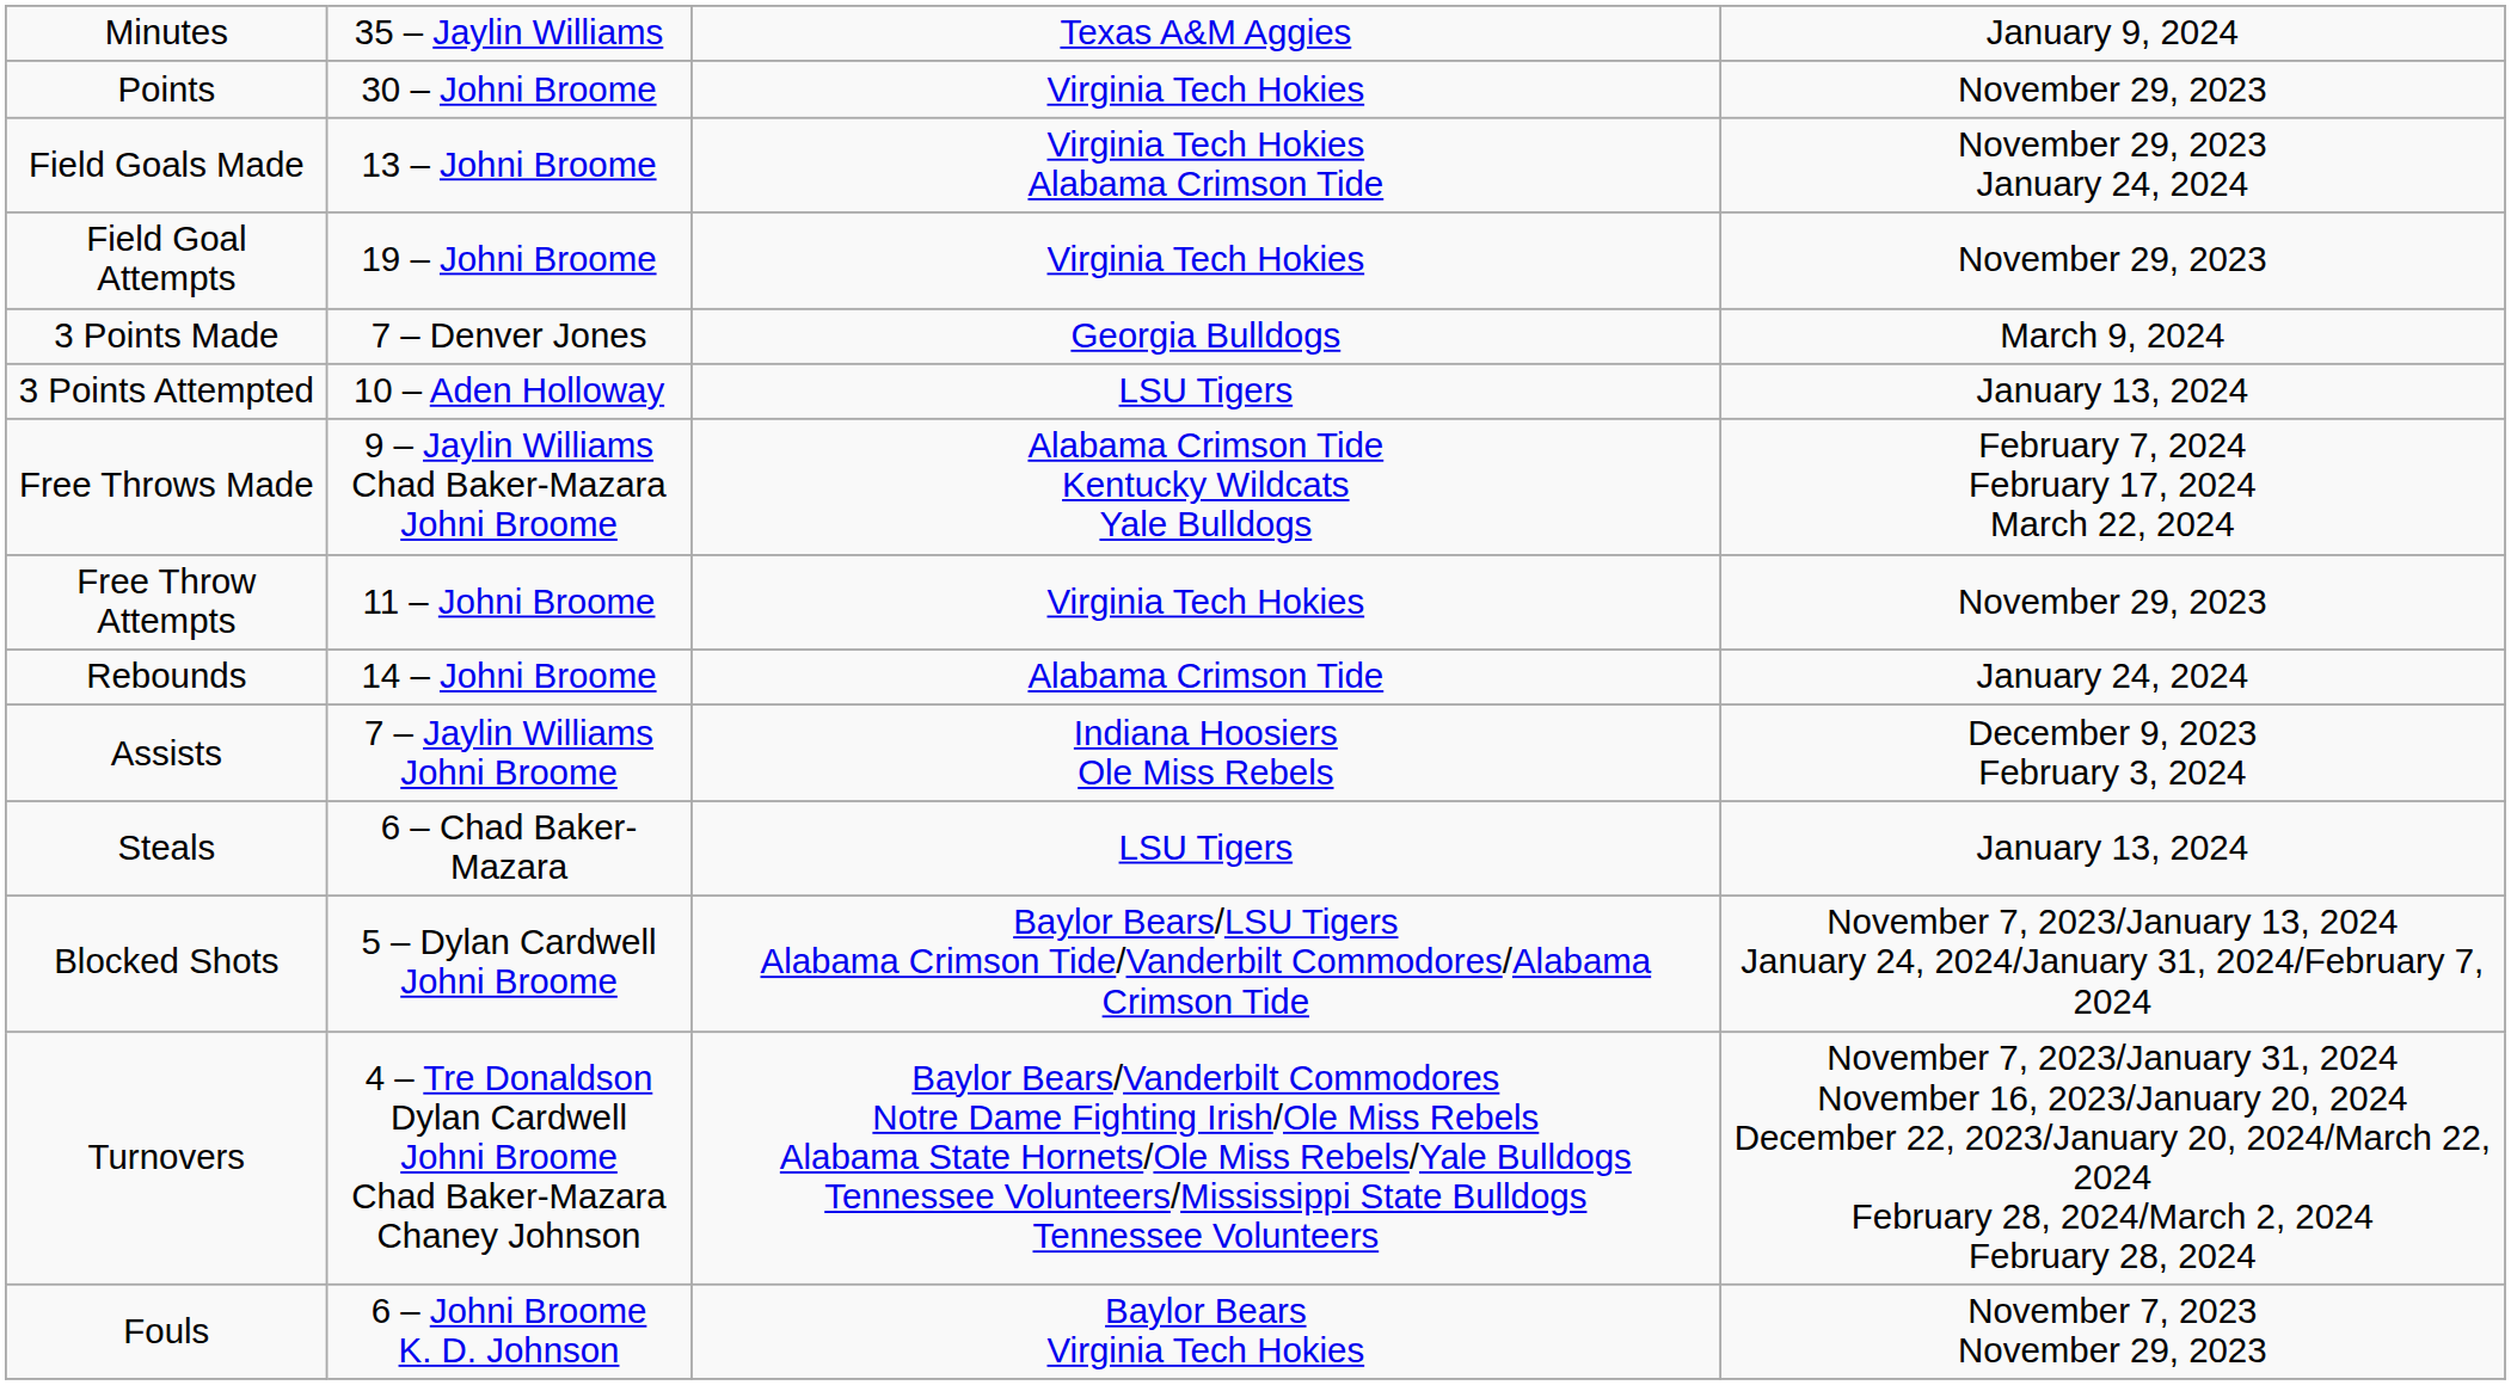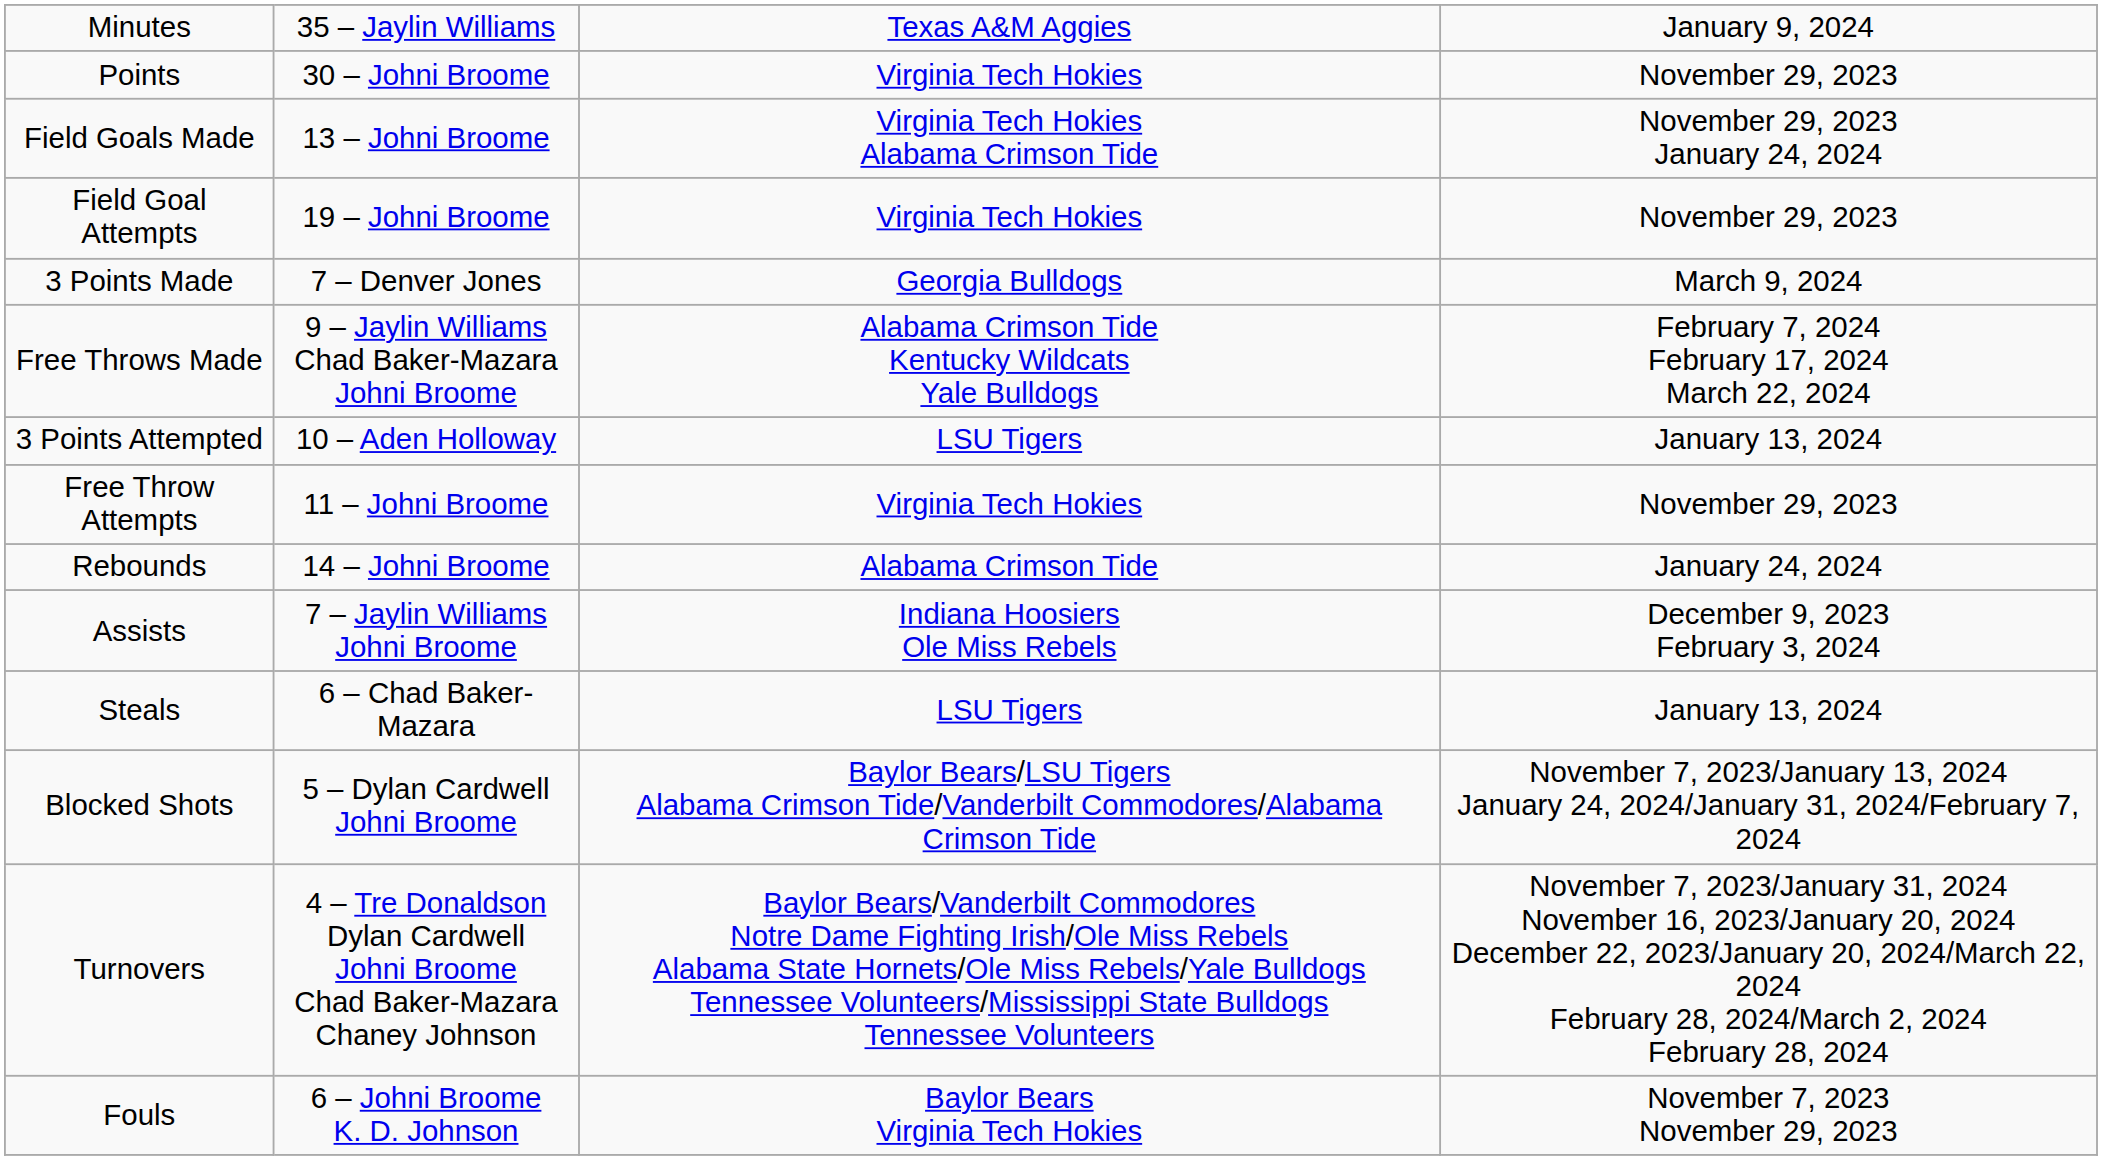rows swapped: 3 Points Attempted <-> Free Throws Made
